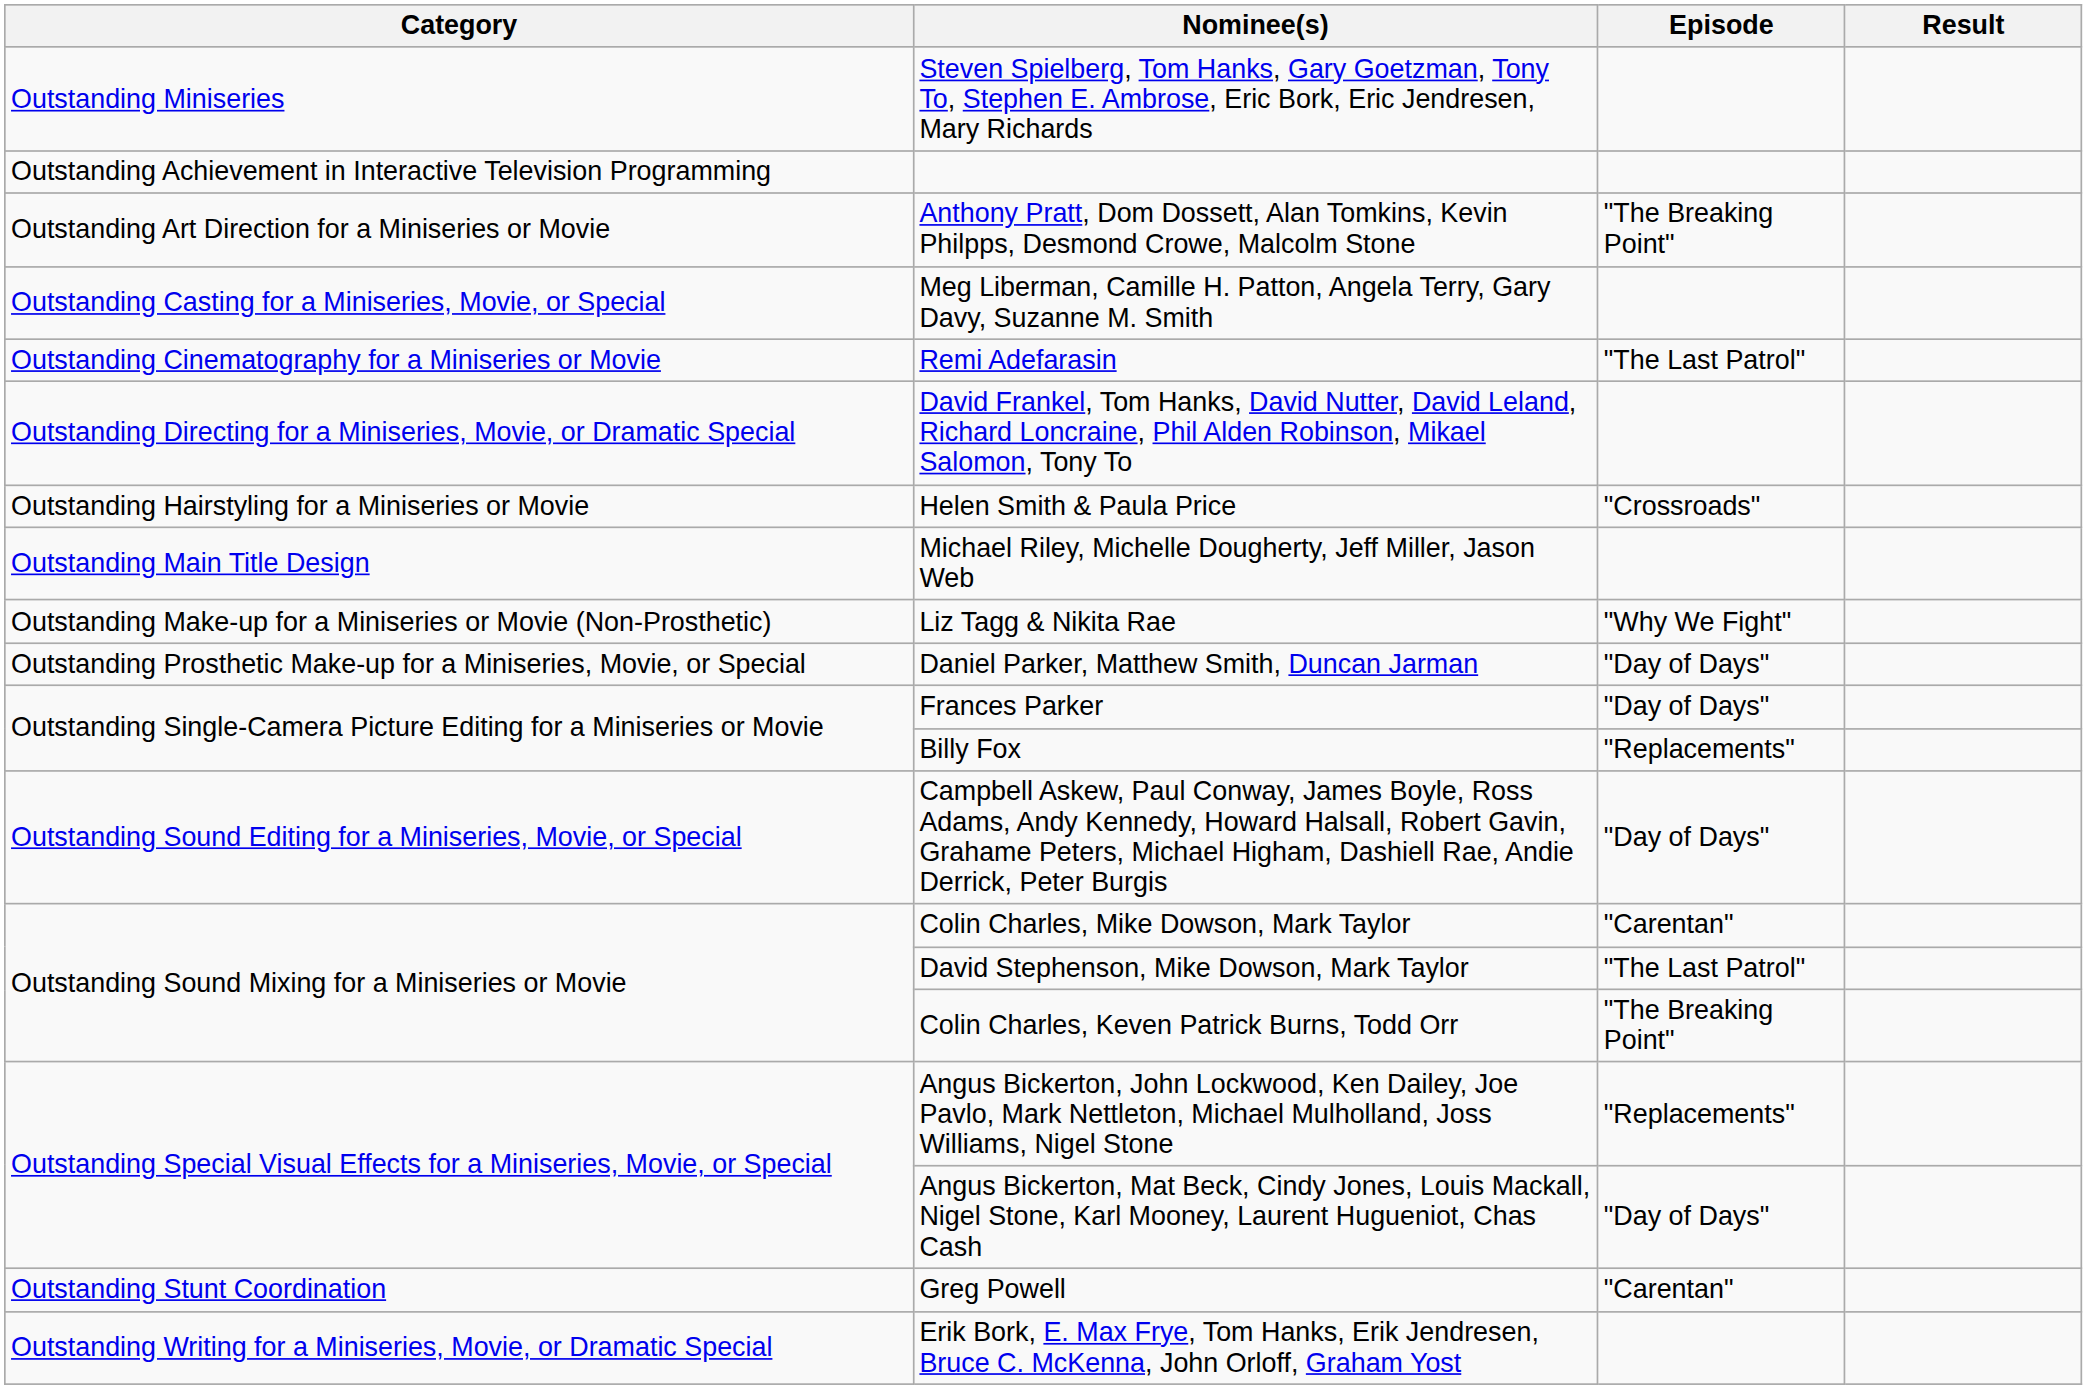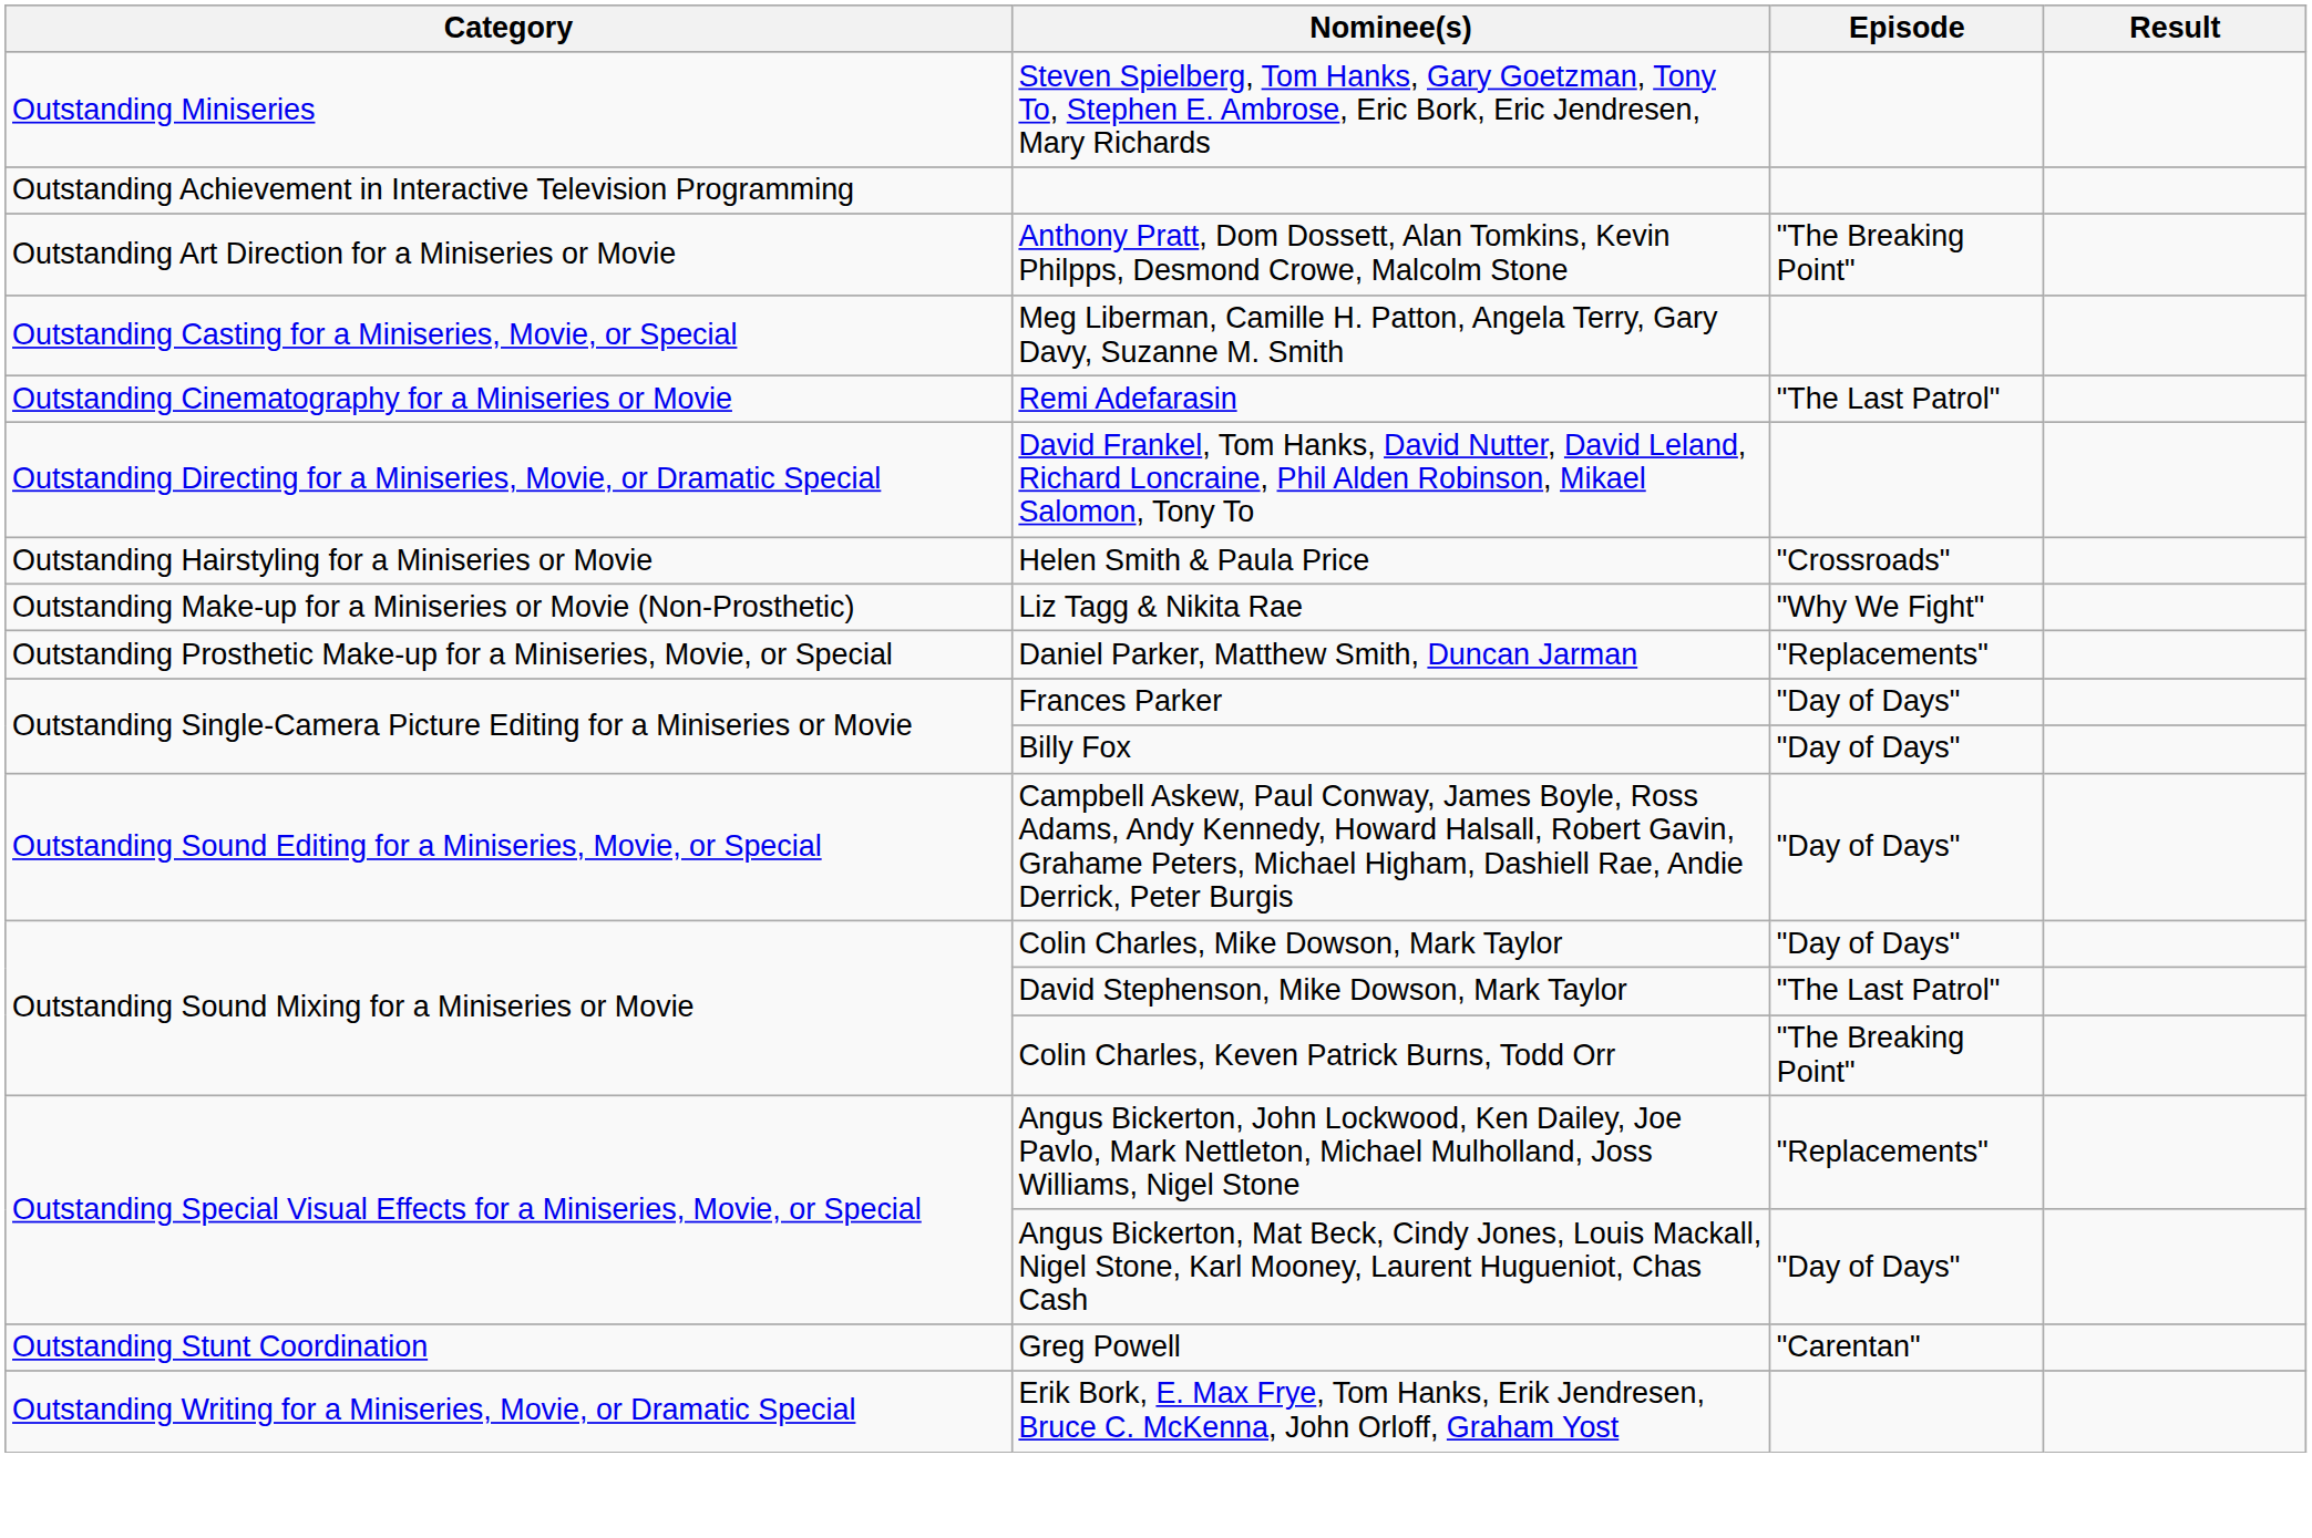- row: Outstanding Main Title Design | Michael Riley, Michelle Dougherty, Jeff Miller, Jason Web
Daniel Parker, Matthew Smith, Duncan Jarman | Episode: "Day of Days" -> "Replacements"
Billy Fox | Episode: "Replacements" -> "Day of Days"
Colin Charles, Mike Dowson, Mark Taylor | Episode: "Carentan" -> "Day of Days"
